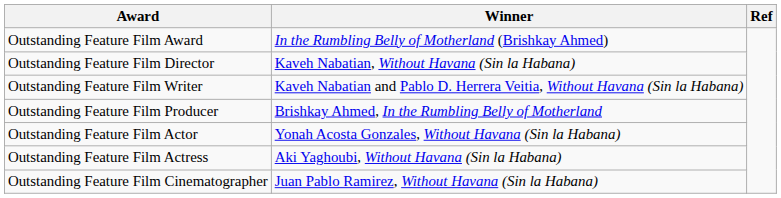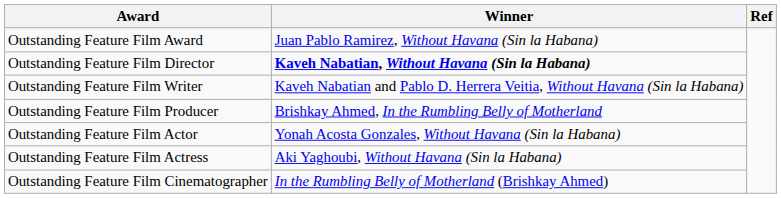Outstanding Feature Film Award | Winner: In the Rumbling Belly of Motherland (Brishkay Ahmed) -> Juan Pablo Ramirez, Without Havana (Sin la Habana)
Outstanding Feature Film Director | Winner: normal -> bold
Outstanding Feature Film Cinematographer | Winner: Juan Pablo Ramirez, Without Havana (Sin la Habana) -> In the Rumbling Belly of Motherland (Brishkay Ahmed)
